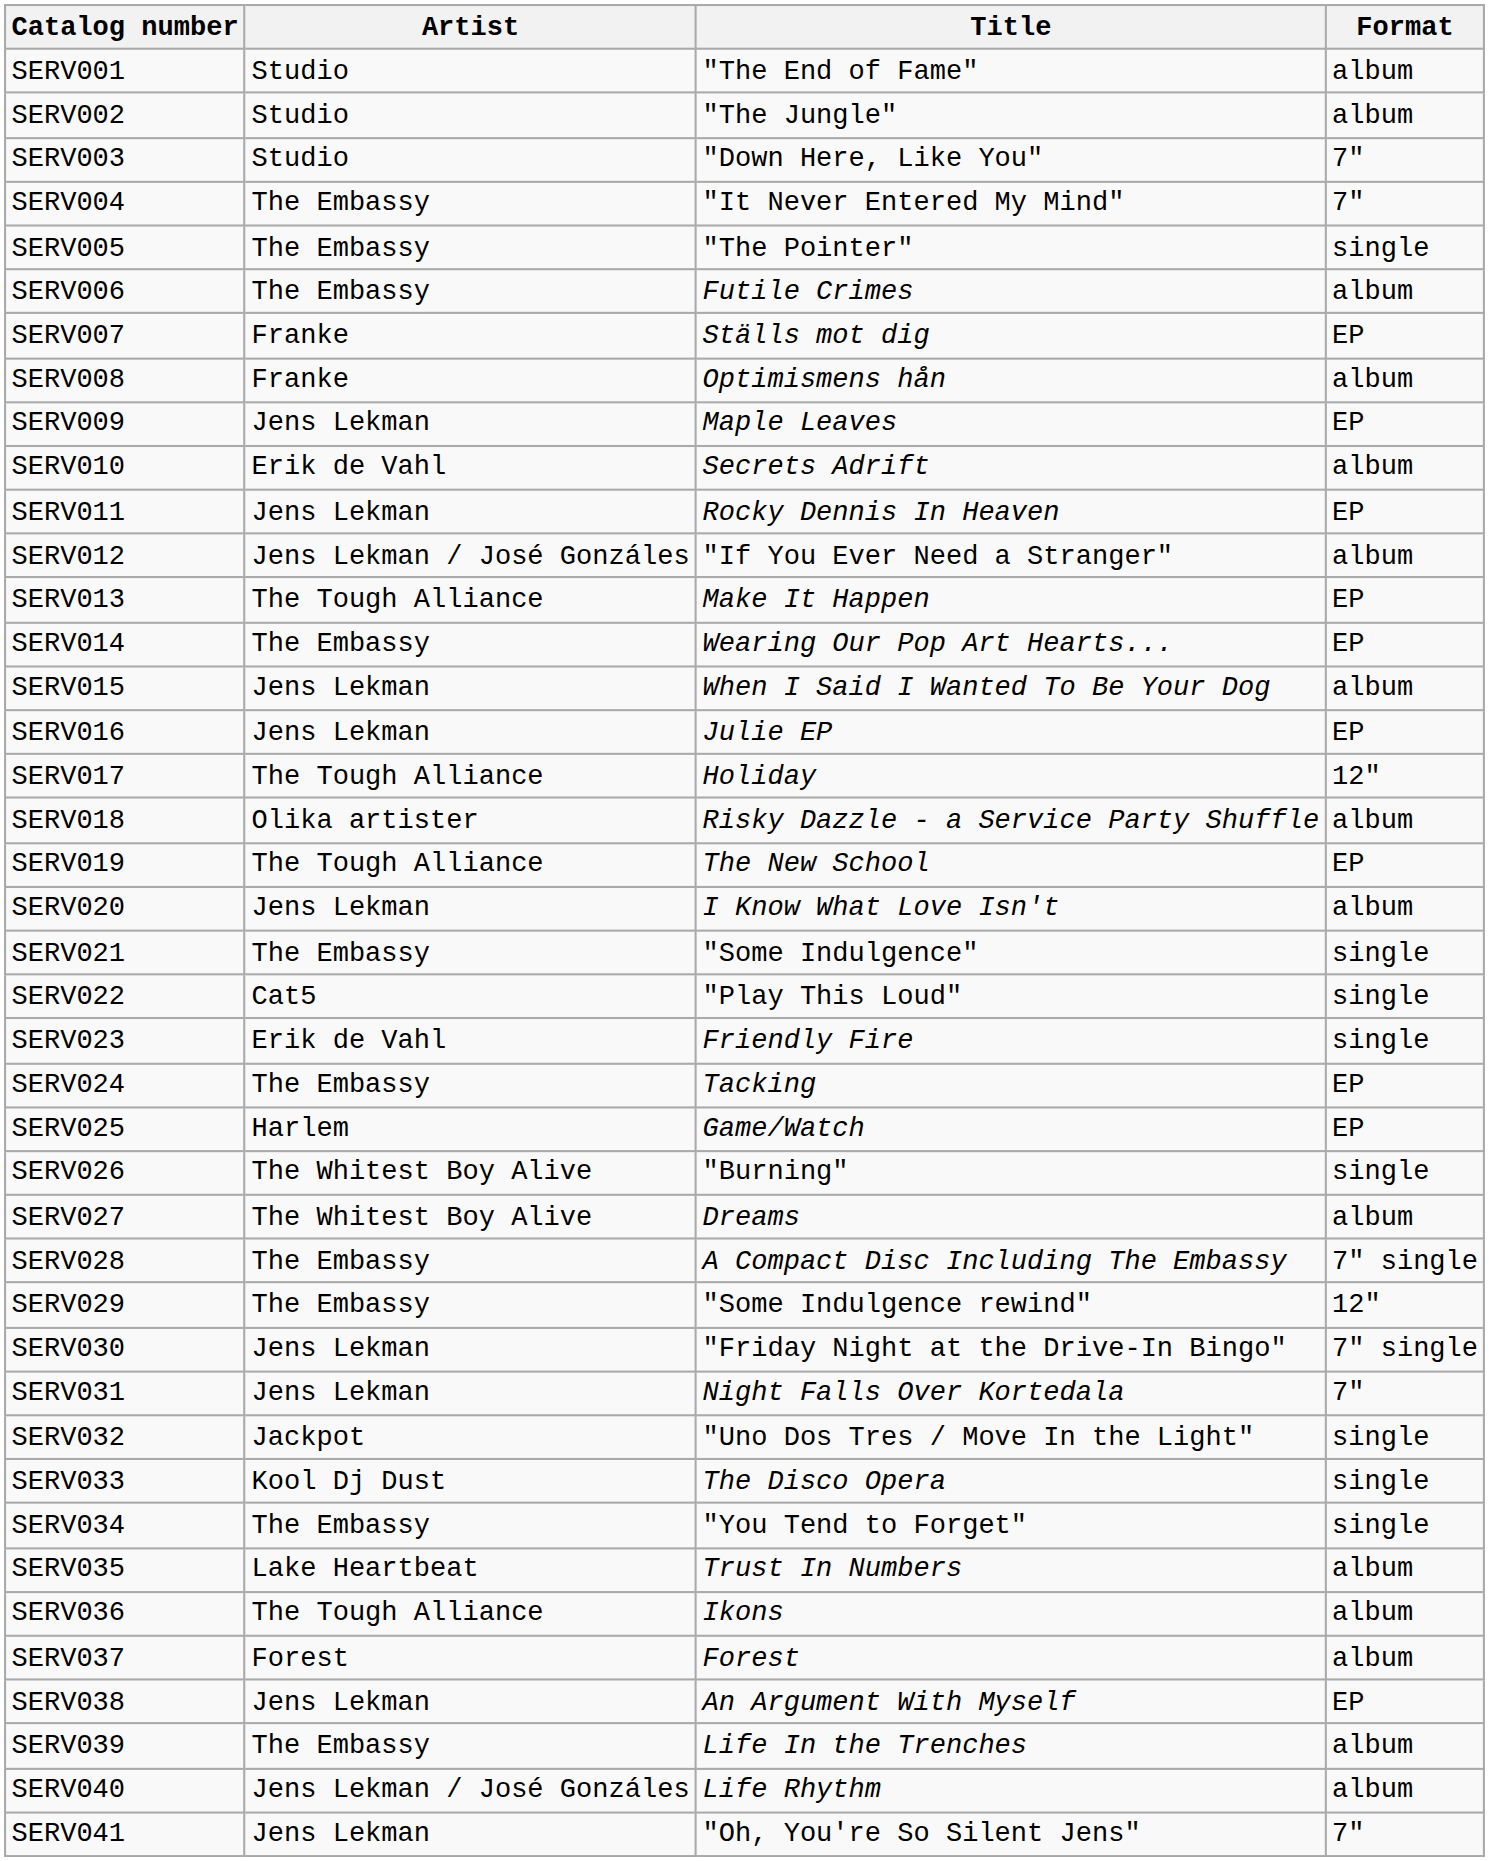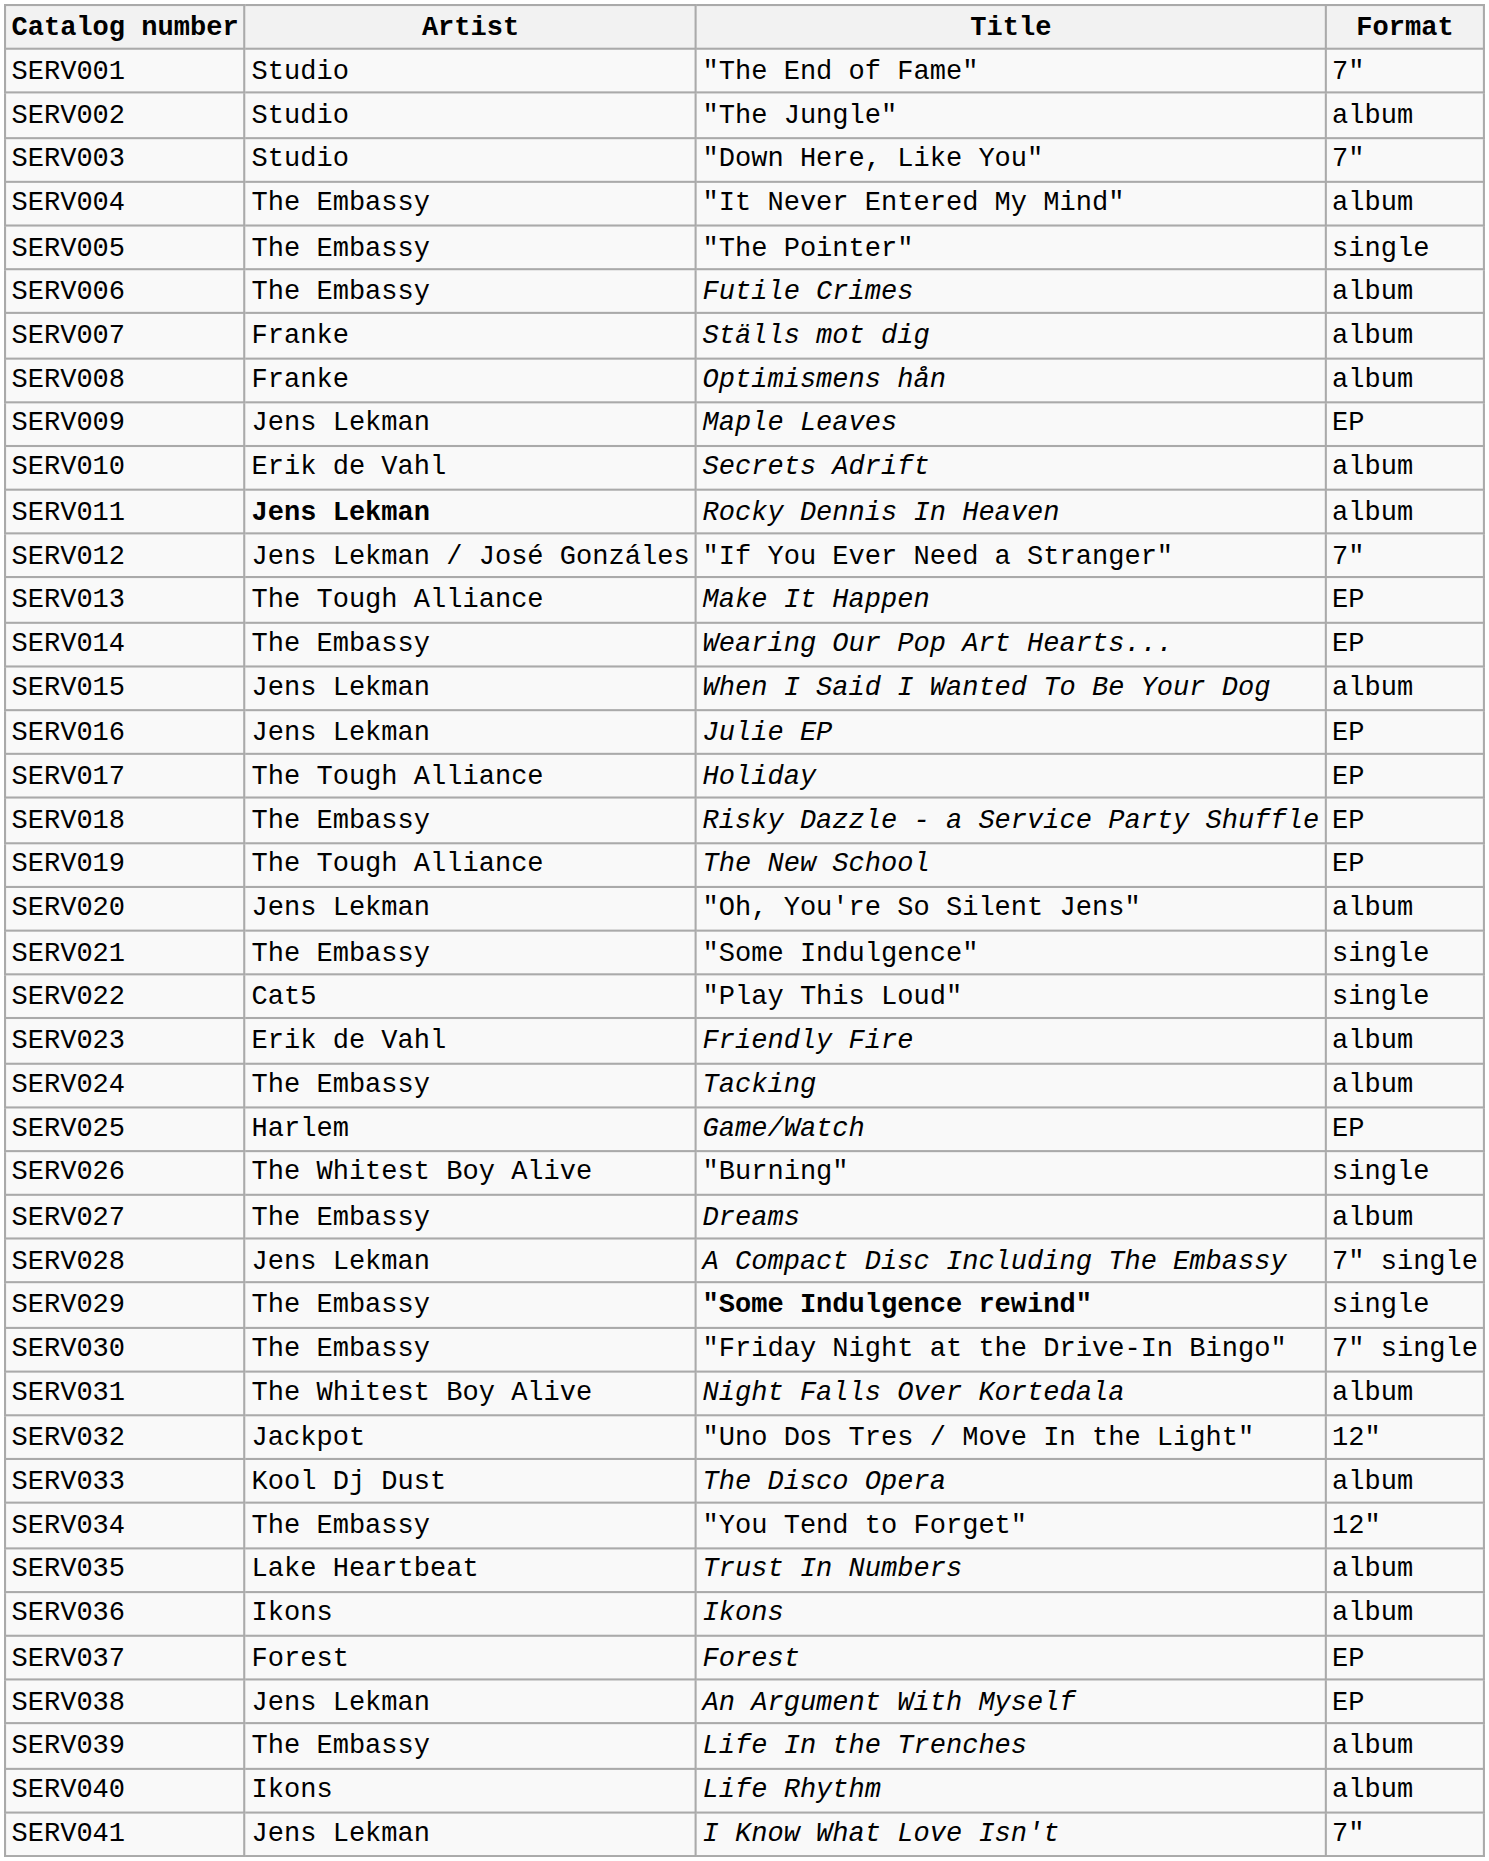SERV001 | Format: album -> 7"
SERV004 | Format: 7" -> album
SERV007 | Format: EP -> album
SERV011 | Artist: normal -> bold
SERV011 | Format: EP -> album
SERV012 | Format: album -> 7"
SERV017 | Format: 12" -> EP
SERV018 | Artist: Olika artister -> The Embassy
SERV018 | Format: album -> EP
SERV020 | Title: I Know What Love Isn't -> "Oh, You're So Silent Jens"
SERV023 | Format: single -> album
SERV024 | Format: EP -> album
SERV027 | Artist: The Whitest Boy Alive -> The Embassy
SERV028 | Artist: The Embassy -> Jens Lekman
SERV029 | Title: normal -> bold
SERV029 | Format: 12" -> single
SERV030 | Artist: Jens Lekman -> The Embassy
SERV031 | Artist: Jens Lekman -> The Whitest Boy Alive
SERV031 | Format: 7" -> album
SERV032 | Format: single -> 12"
SERV033 | Format: single -> album
SERV034 | Format: single -> 12"
SERV036 | Artist: The Tough Alliance -> Ikons
SERV037 | Format: album -> EP
SERV040 | Artist: Jens Lekman / José Gonzáles -> Ikons
SERV041 | Title: "Oh, You're So Silent Jens" -> I Know What Love Isn't
